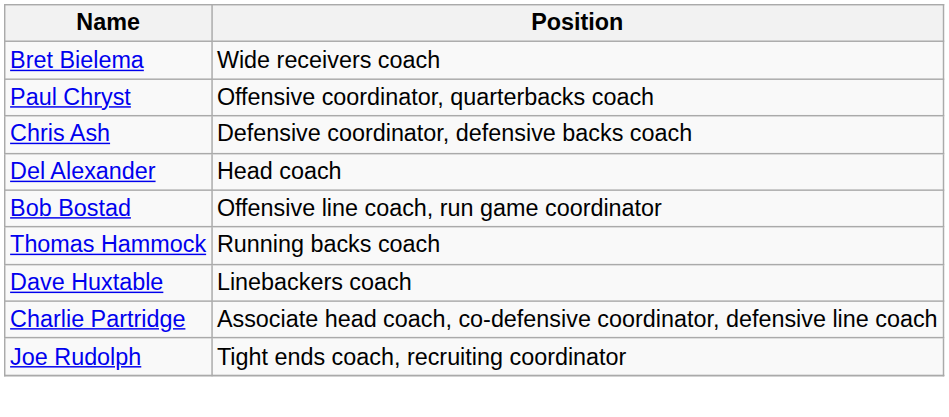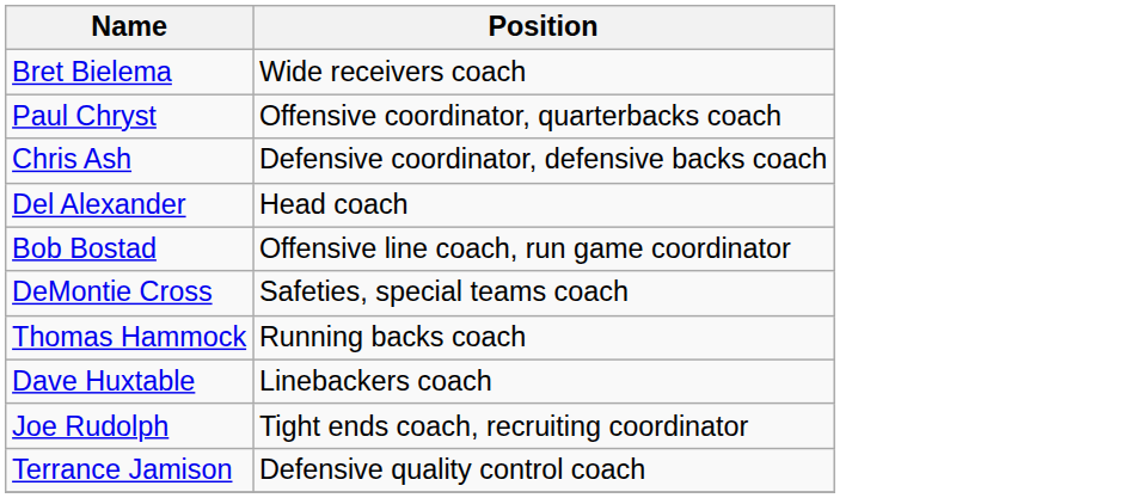+ row: DeMontie Cross | Safeties, special teams coach
- row: Charlie Partridge | Associate head coach, co-defensive coordinator, defensive line coach
+ row: Terrance Jamison | Defensive quality control coach
